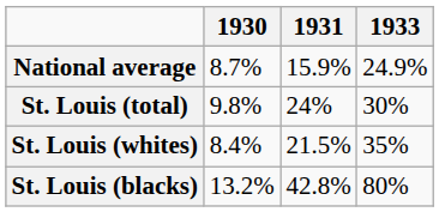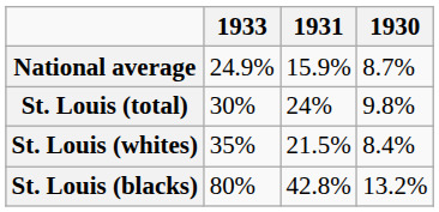columns swapped: 1930 <-> 1933
